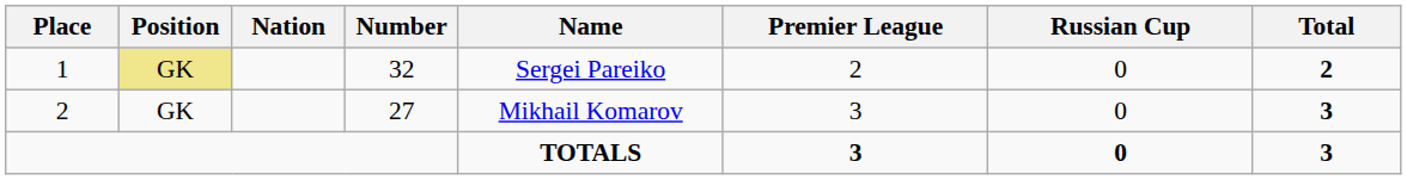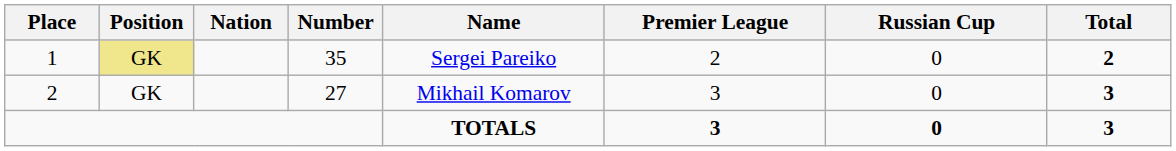1 | Number: 32 -> 35
